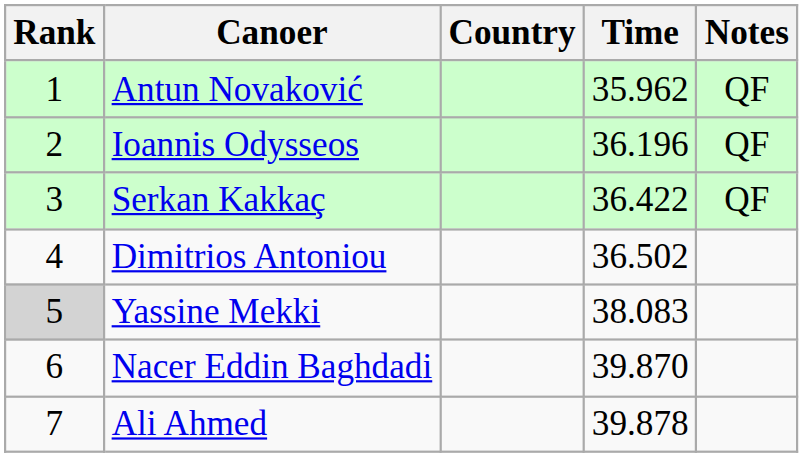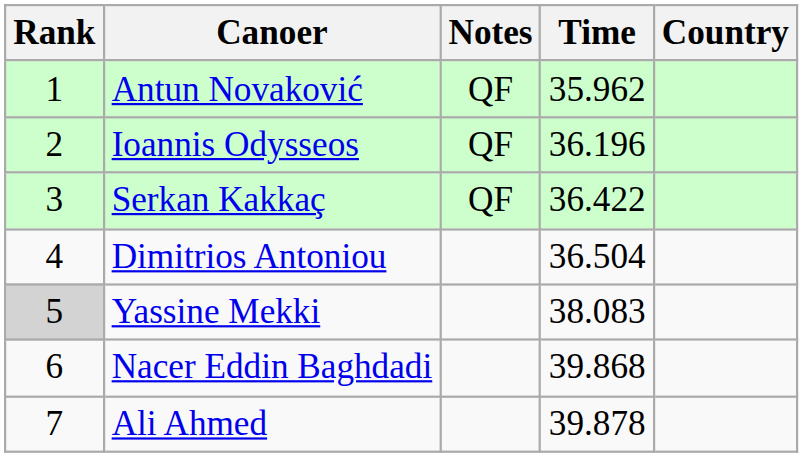columns swapped: Country <-> Notes
Dimitrios Antoniou | Time: 36.502 -> 36.504
Nacer Eddin Baghdadi | Time: 39.870 -> 39.868
